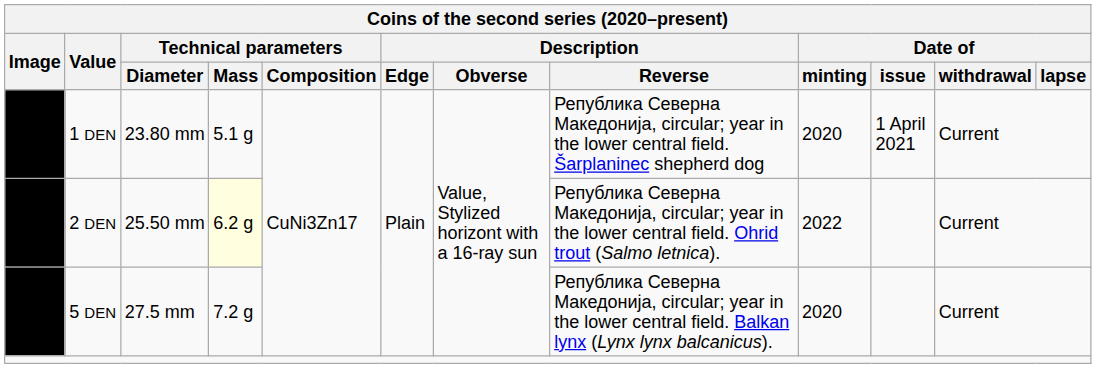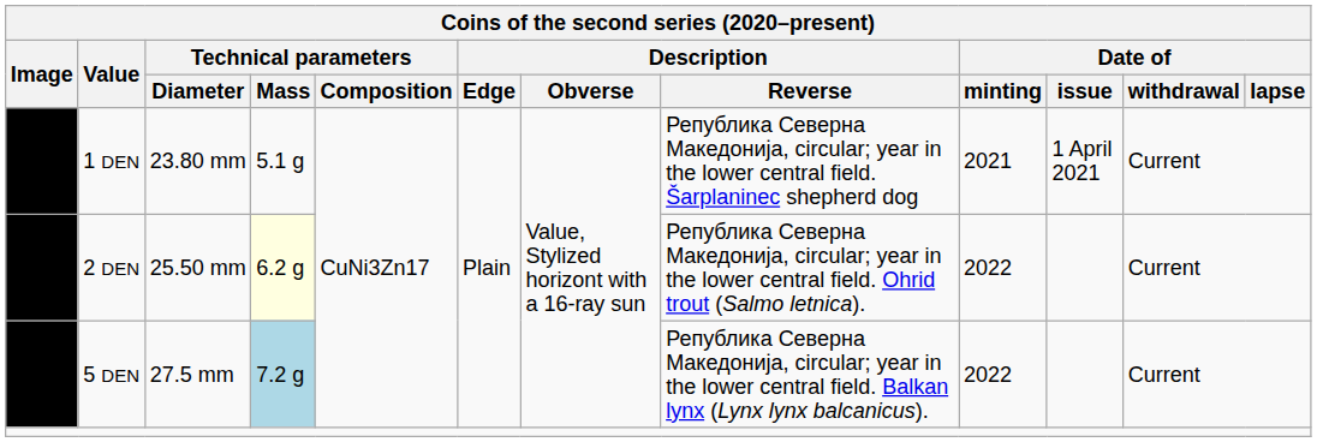1 DEN | column 9: 2020 -> 2021
5 DEN | column 4: no background -> lightblue background
5 DEN | column 9: 2020 -> 2022
